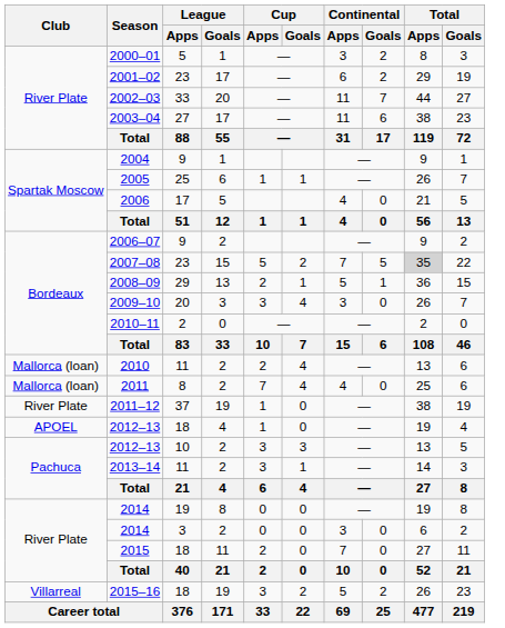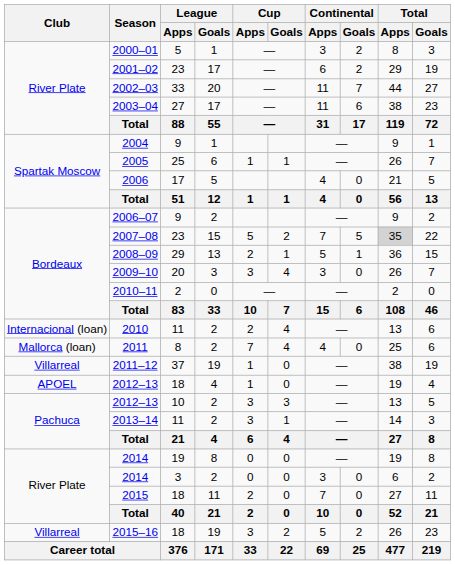2010 | Club: Mallorca (loan) -> Internacional (loan)
2011–12 | Club: River Plate -> Villarreal
